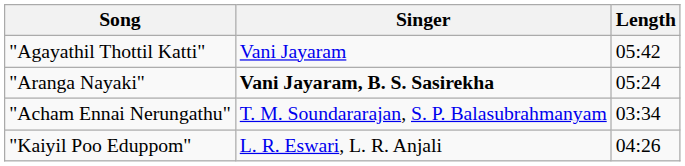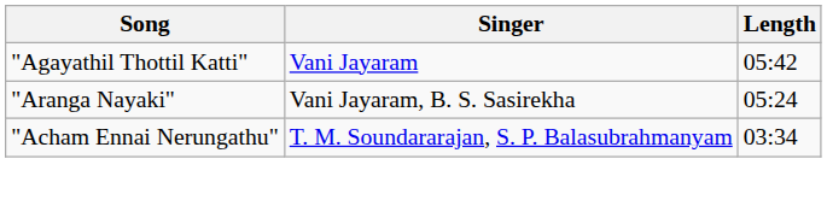"Aranga Nayaki" | Singer: bold -> normal
- row: "Kaiyil Poo Eduppom" | L. R. Eswari, L. R. Anjali | 04:26
